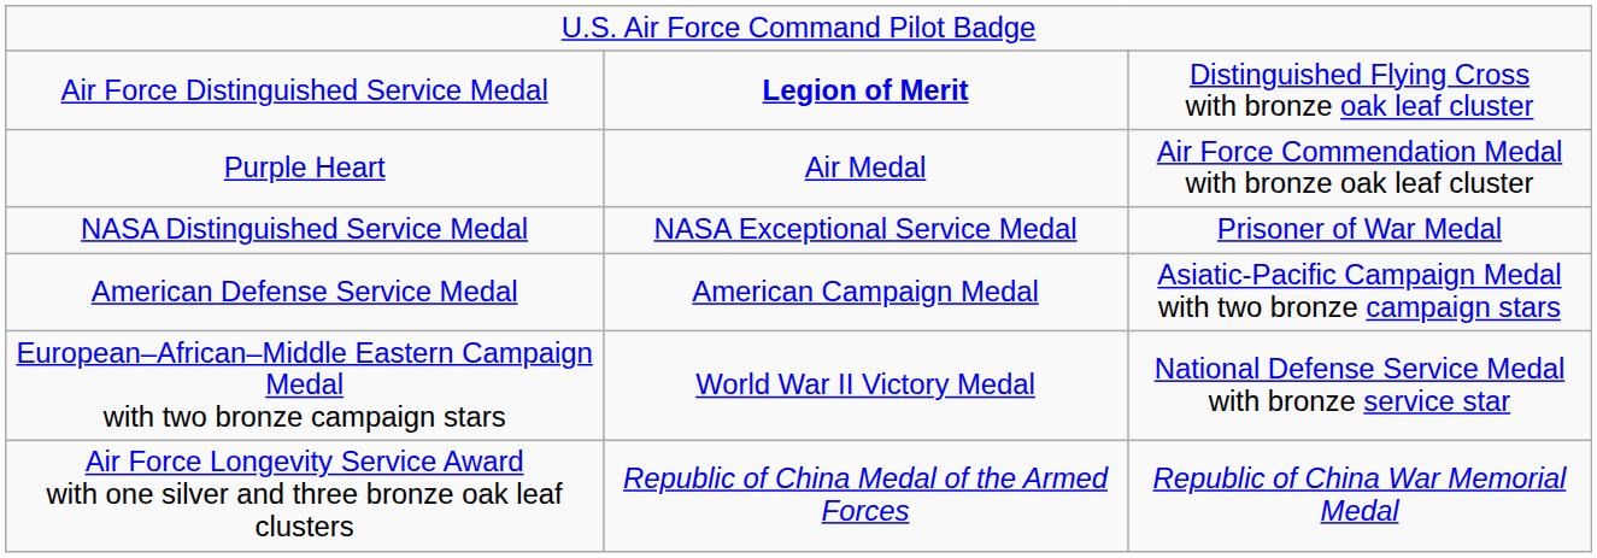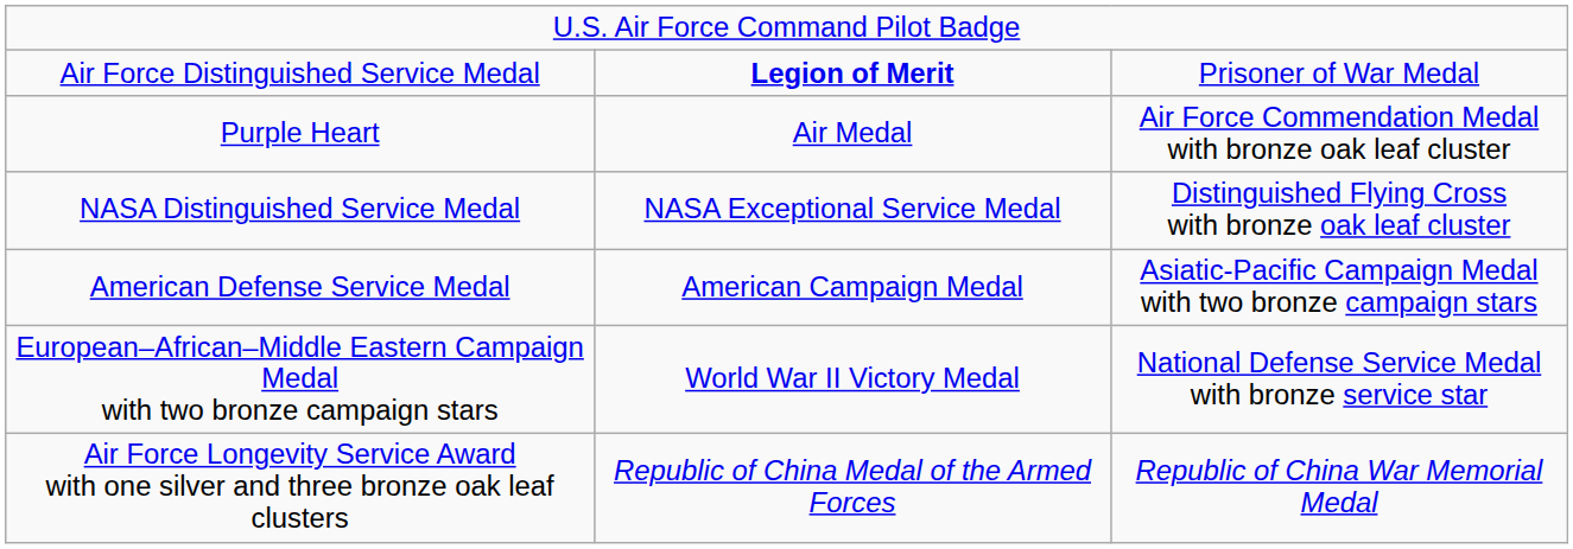Air Force Distinguished Service Medal | column 3: Distinguished Flying Cross with bronze oak leaf cluster -> Prisoner of War Medal
NASA Distinguished Service Medal | column 3: Prisoner of War Medal -> Distinguished Flying Cross with bronze oak leaf cluster
